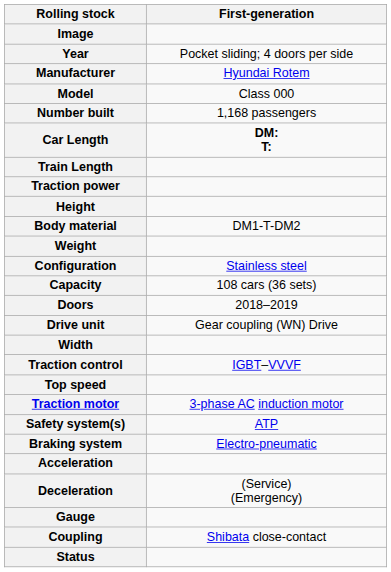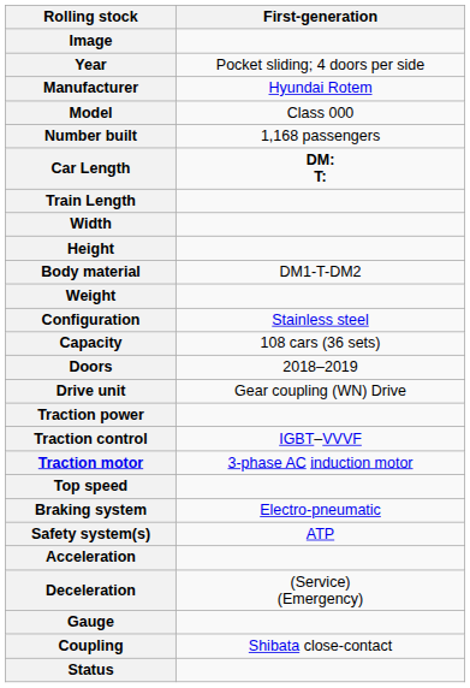rows swapped: Width <-> Traction power
rows swapped: Traction motor <-> Top speed
rows swapped: Braking system <-> Safety system(s)
